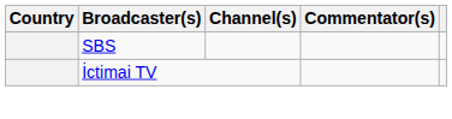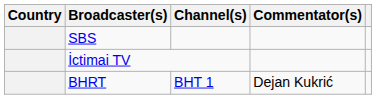+ row: BHRT | BHT 1 | Dejan Kukrić
